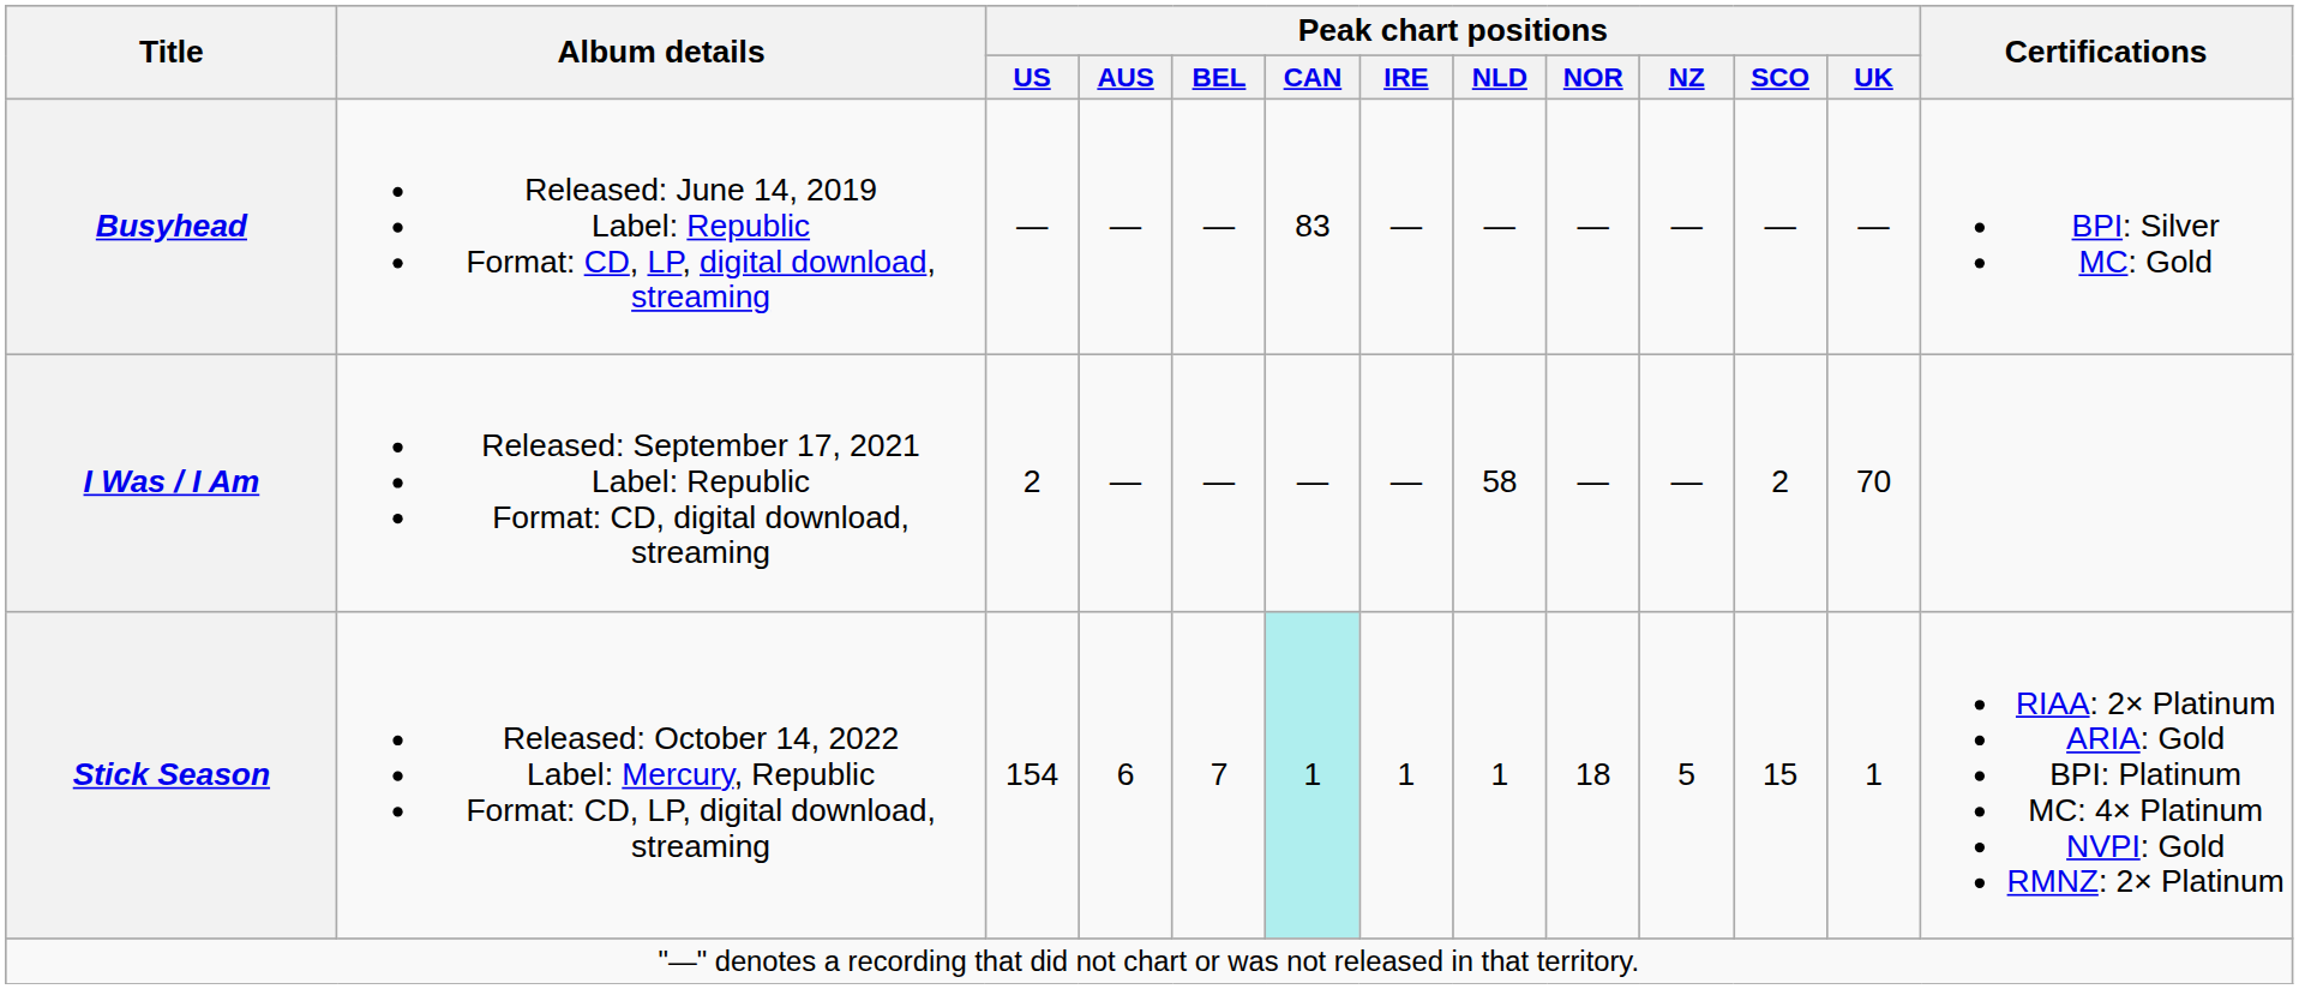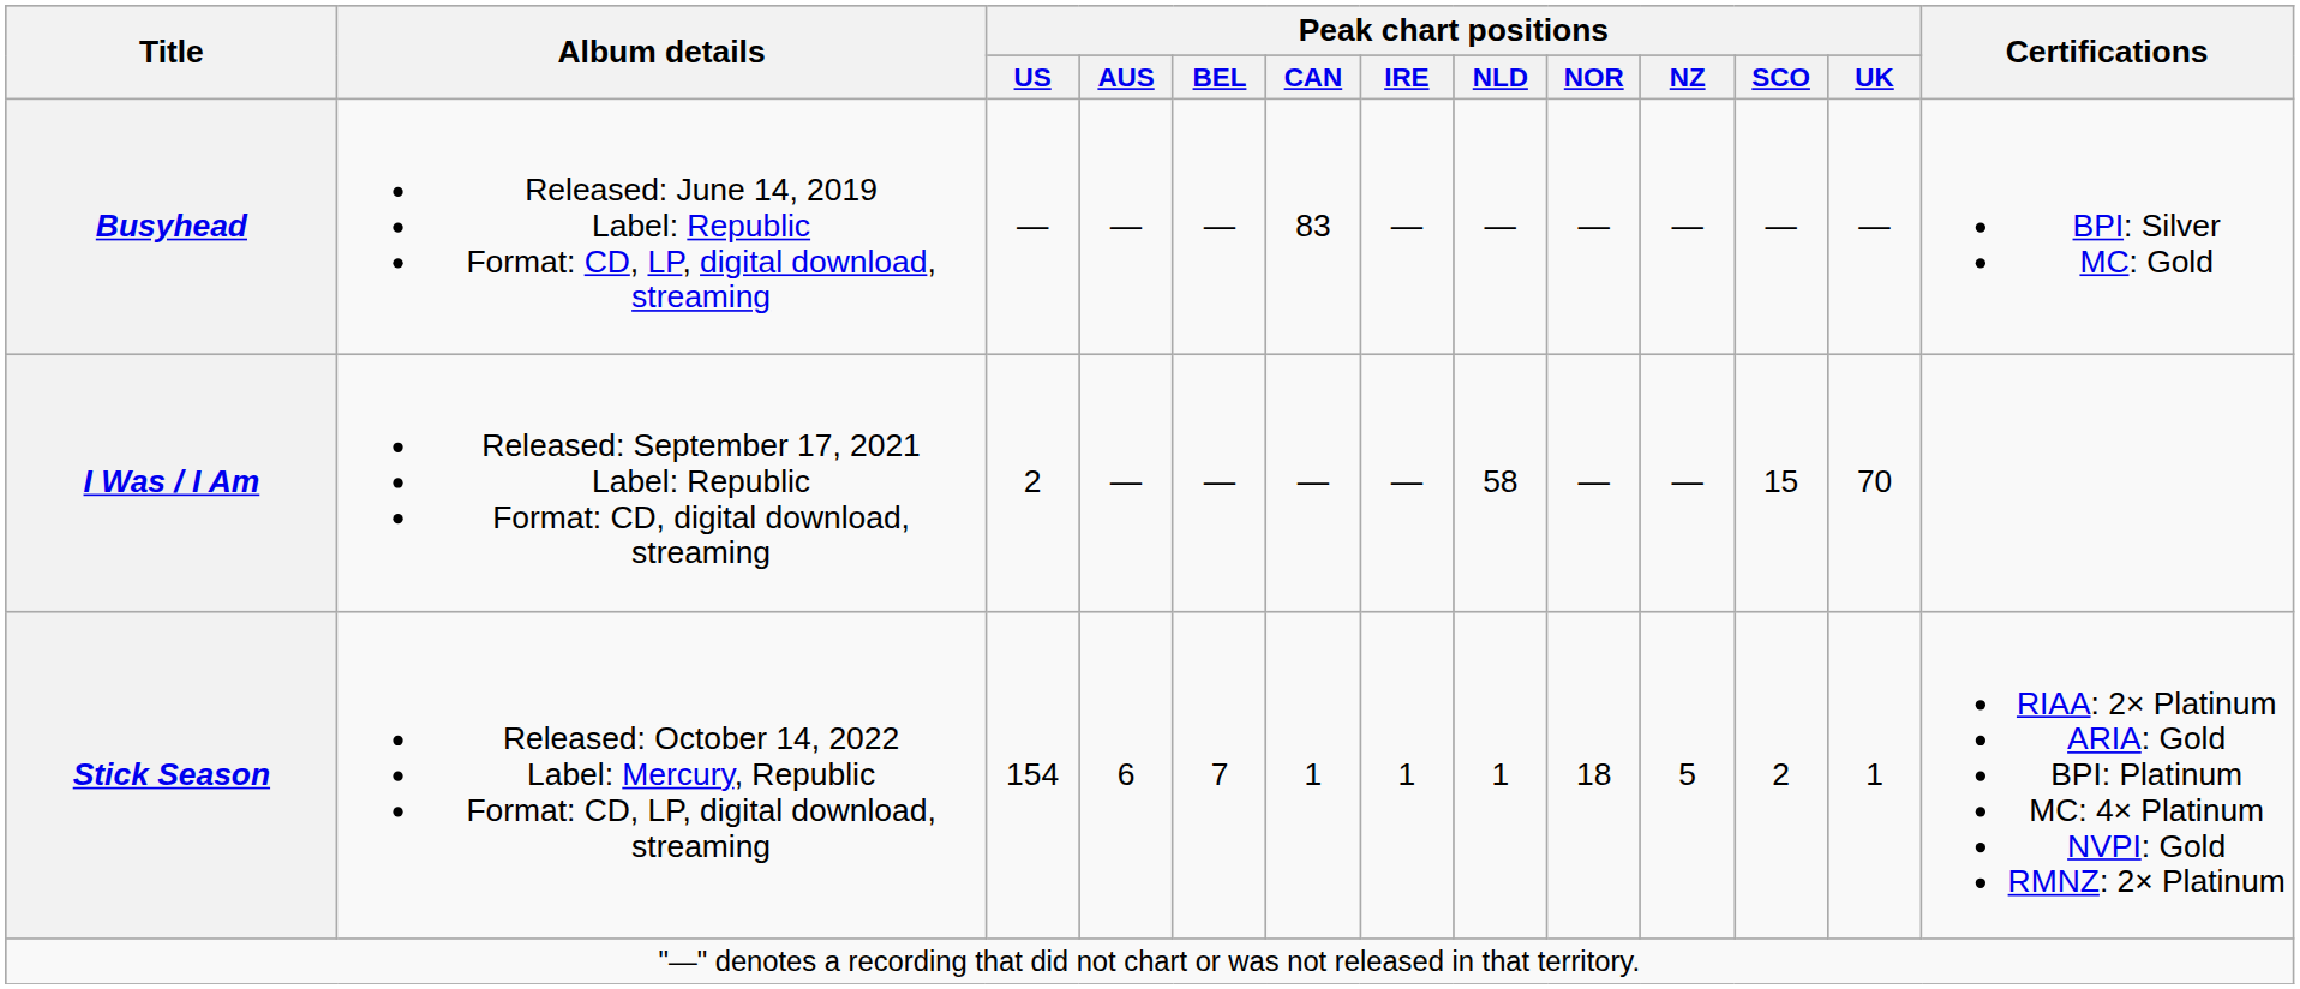I Was / I Am | Peak chart positions / SCO: 2 -> 15
Stick Season | Peak chart positions / CAN: paleturquoise background -> no background
Stick Season | Peak chart positions / SCO: 15 -> 2
